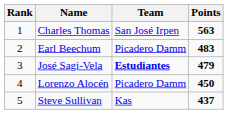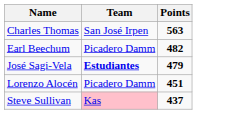- column: Rank | 1 | 2 | 3 | 4 | 5
Earl Beechum | Points: 483 -> 482
Lorenzo Alocén | Points: 450 -> 451
Steve Sullivan | Team: no background -> pink background
